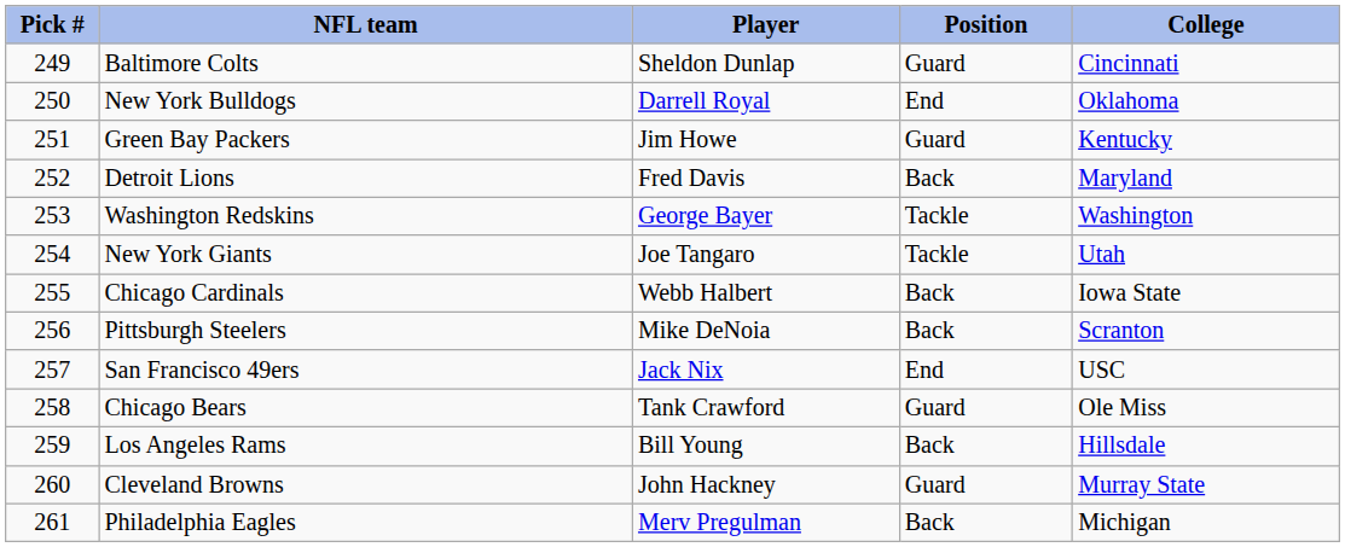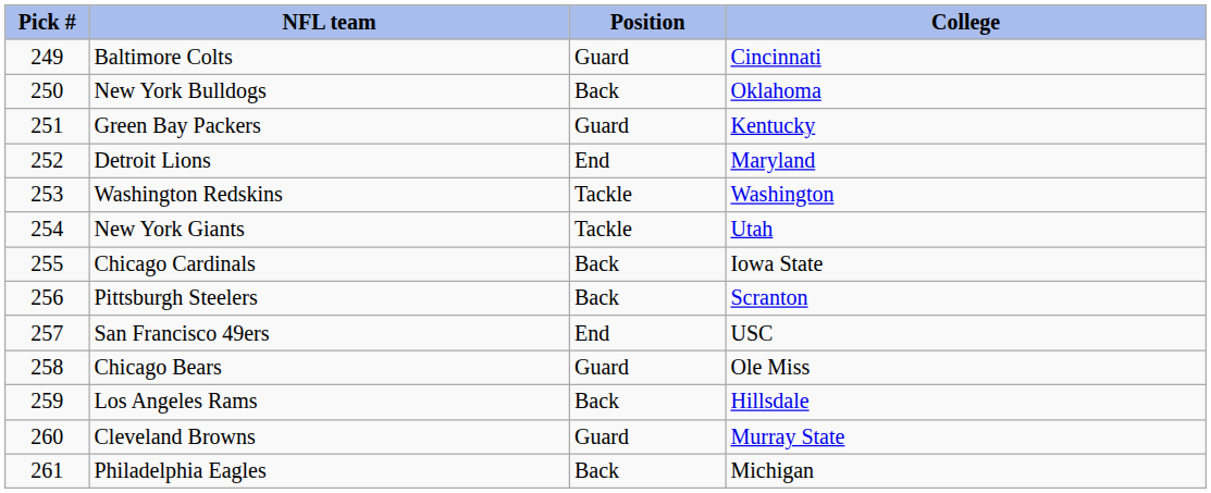- column: Player | Sheldon Dunlap | Darrell Royal | Jim Howe | Fred Davis | George Bayer | Joe Tangaro | Webb Halbert | Mike DeNoia | Jack Nix | Tank Crawford | Bill Young | John Hackney | Merv Pregulman
New York Bulldogs | Position: End -> Back
Detroit Lions | Position: Back -> End
